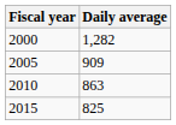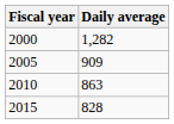2015 | Daily average: 825 -> 828
